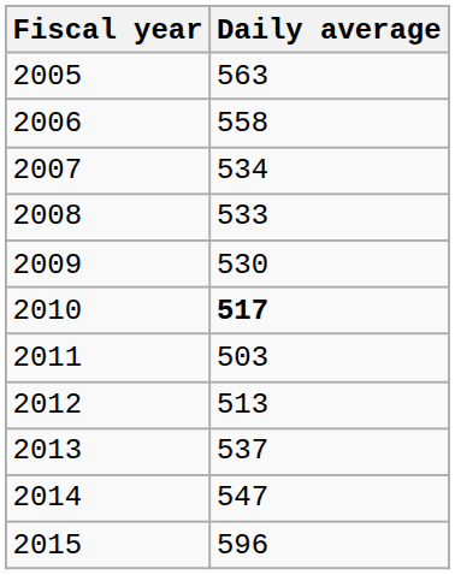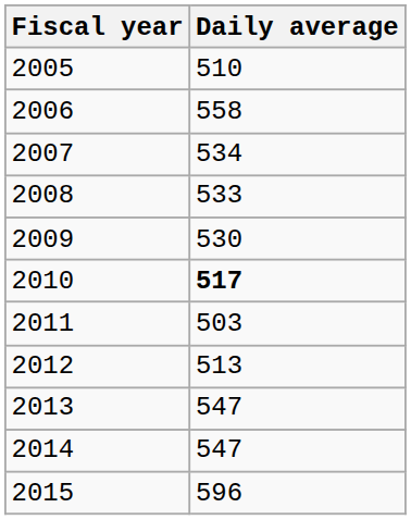2005 | Daily average: 563 -> 510
2013 | Daily average: 537 -> 547
